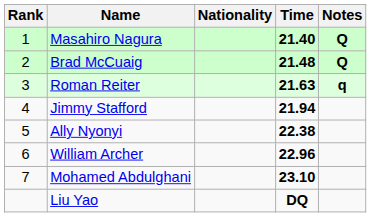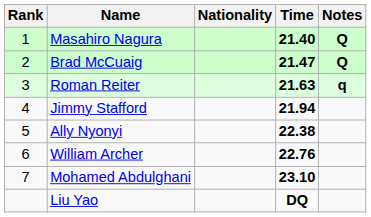Brad McCuaig | Time: 21.48 -> 21.47
William Archer | Time: 22.96 -> 22.76
